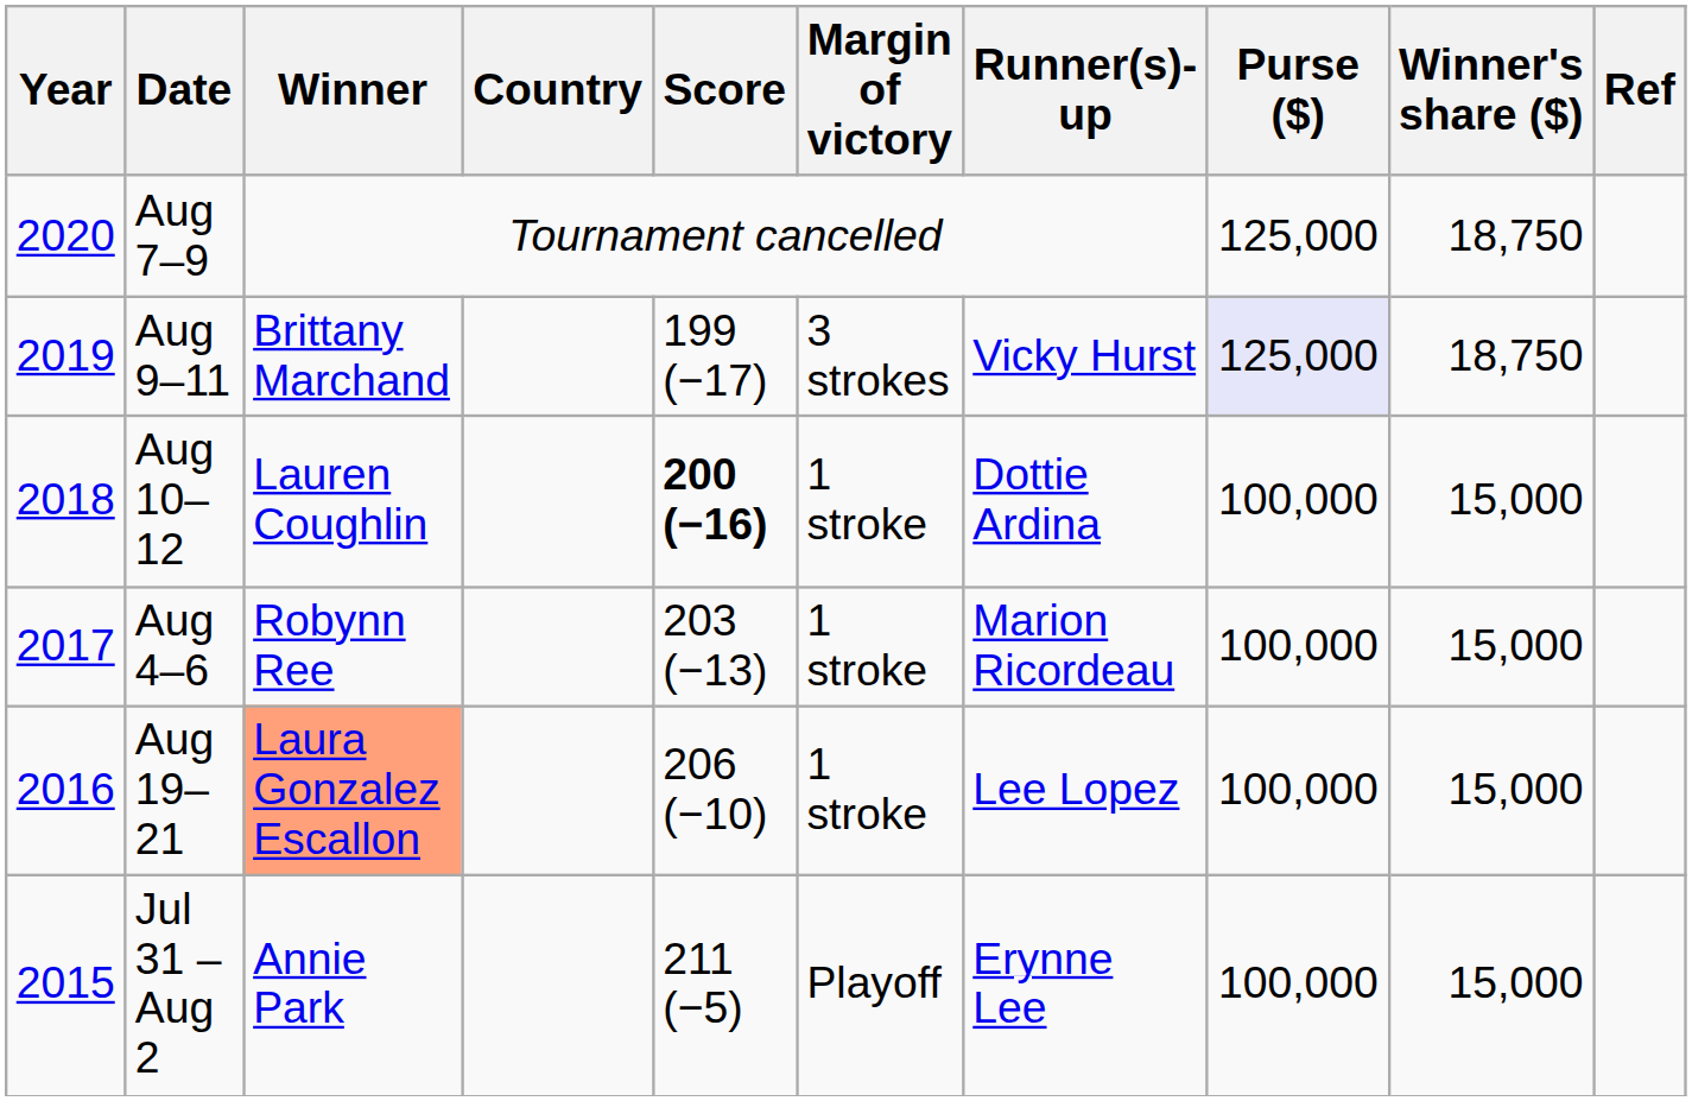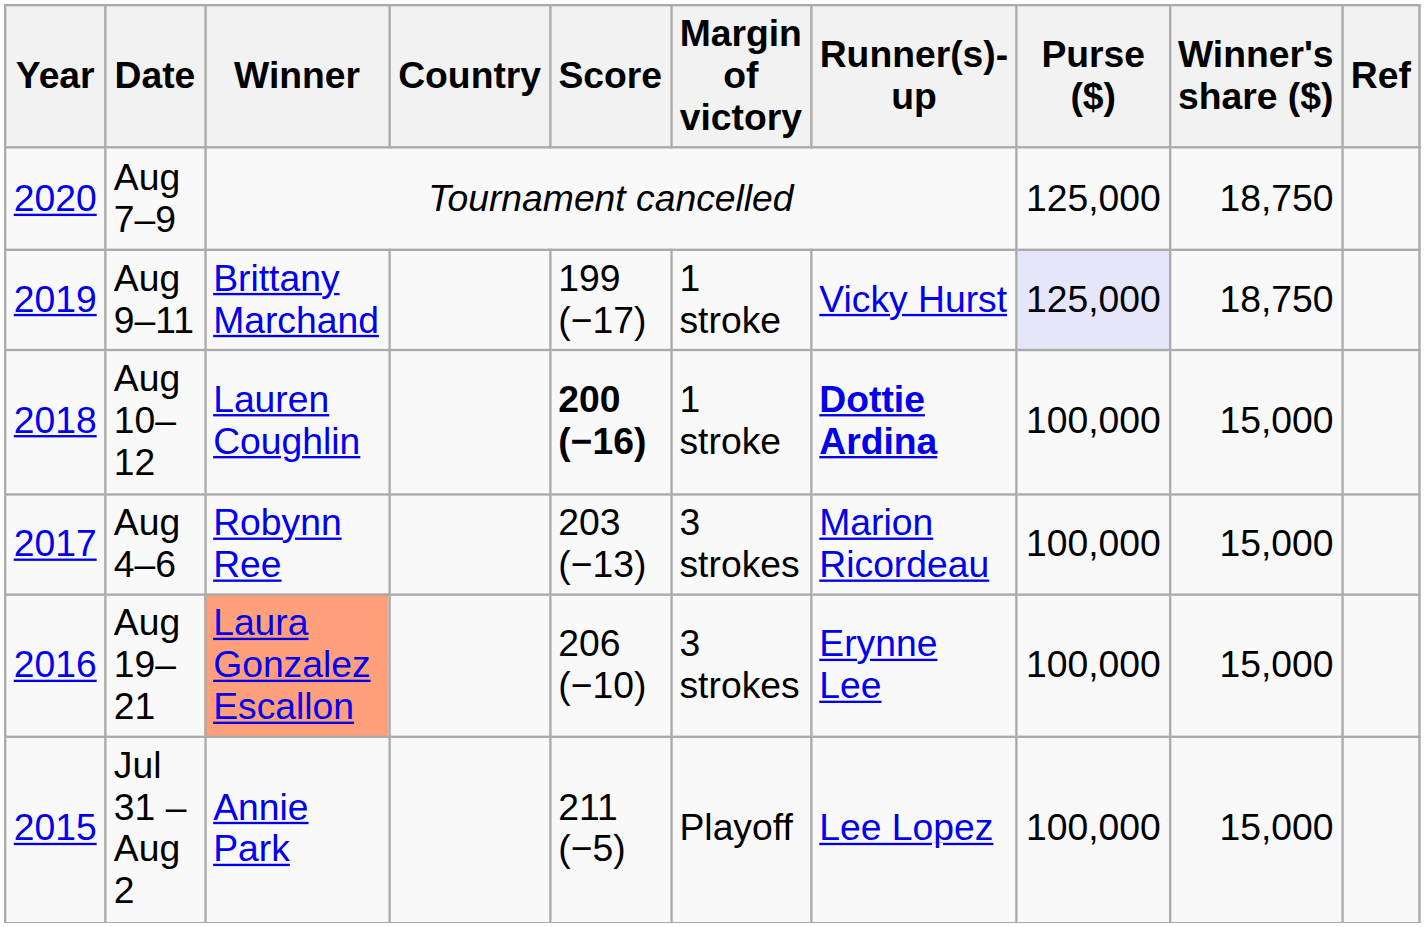Aug 9–11 | Margin of victory: 3 strokes -> 1 stroke
Aug 10–12 | Runner(s)-up: normal -> bold
Aug 4–6 | Margin of victory: 1 stroke -> 3 strokes
Aug 19–21 | Margin of victory: 1 stroke -> 3 strokes
Aug 19–21 | Runner(s)-up: Lee Lopez -> Erynne Lee
Jul 31 – Aug 2 | Runner(s)-up: Erynne Lee -> Lee Lopez
